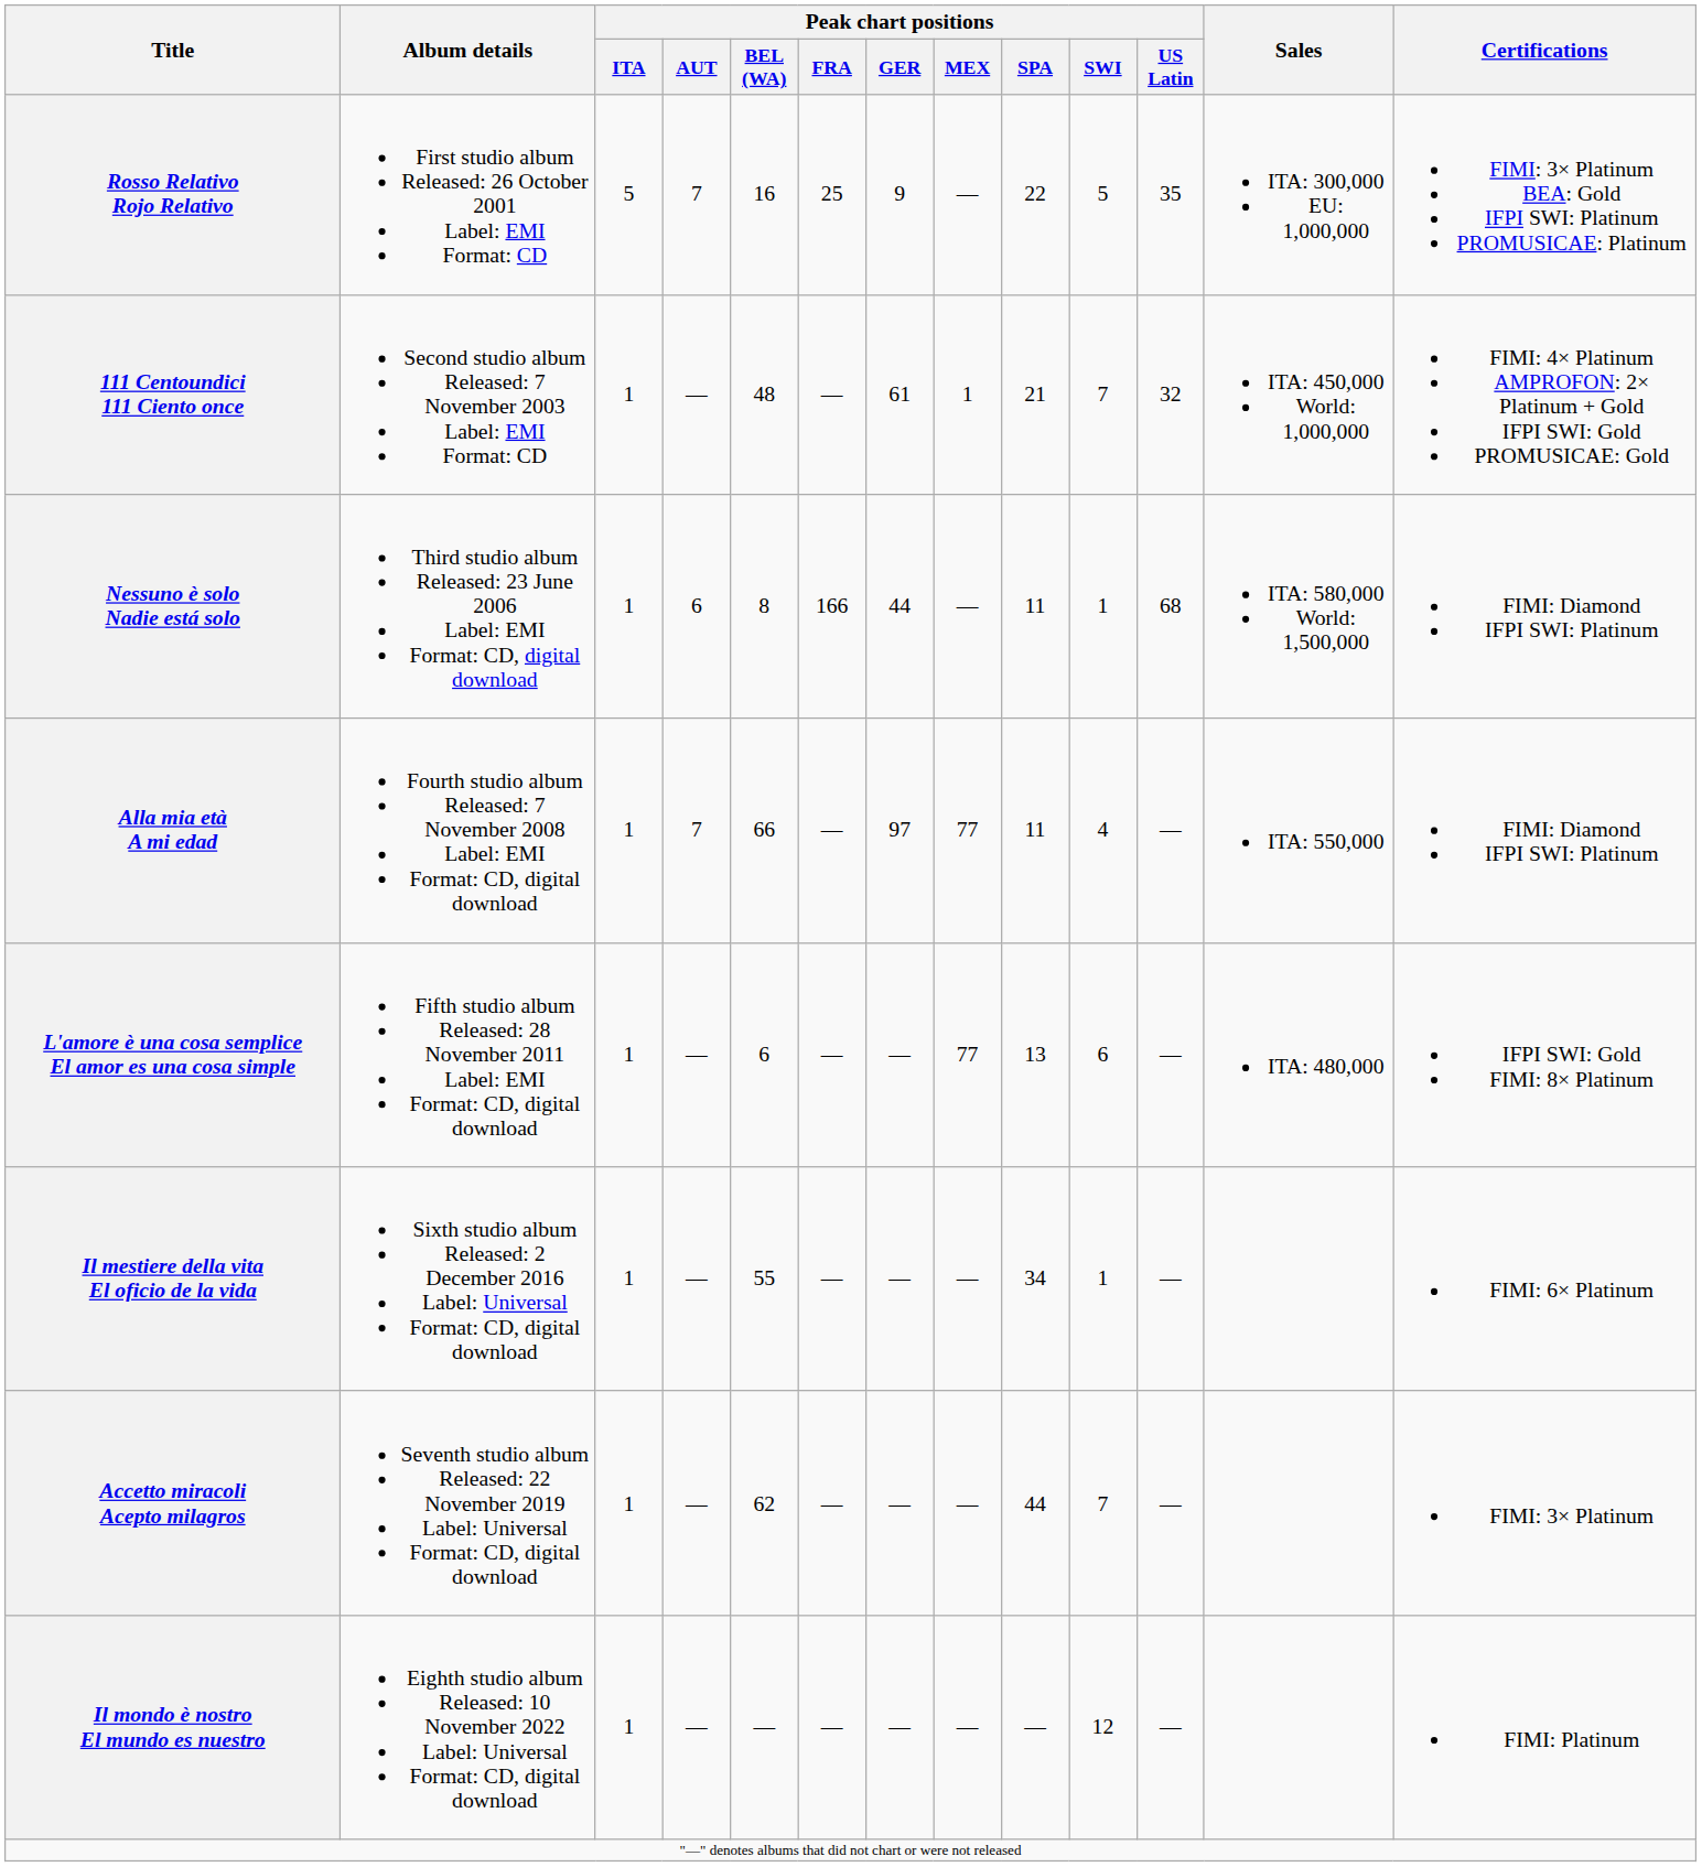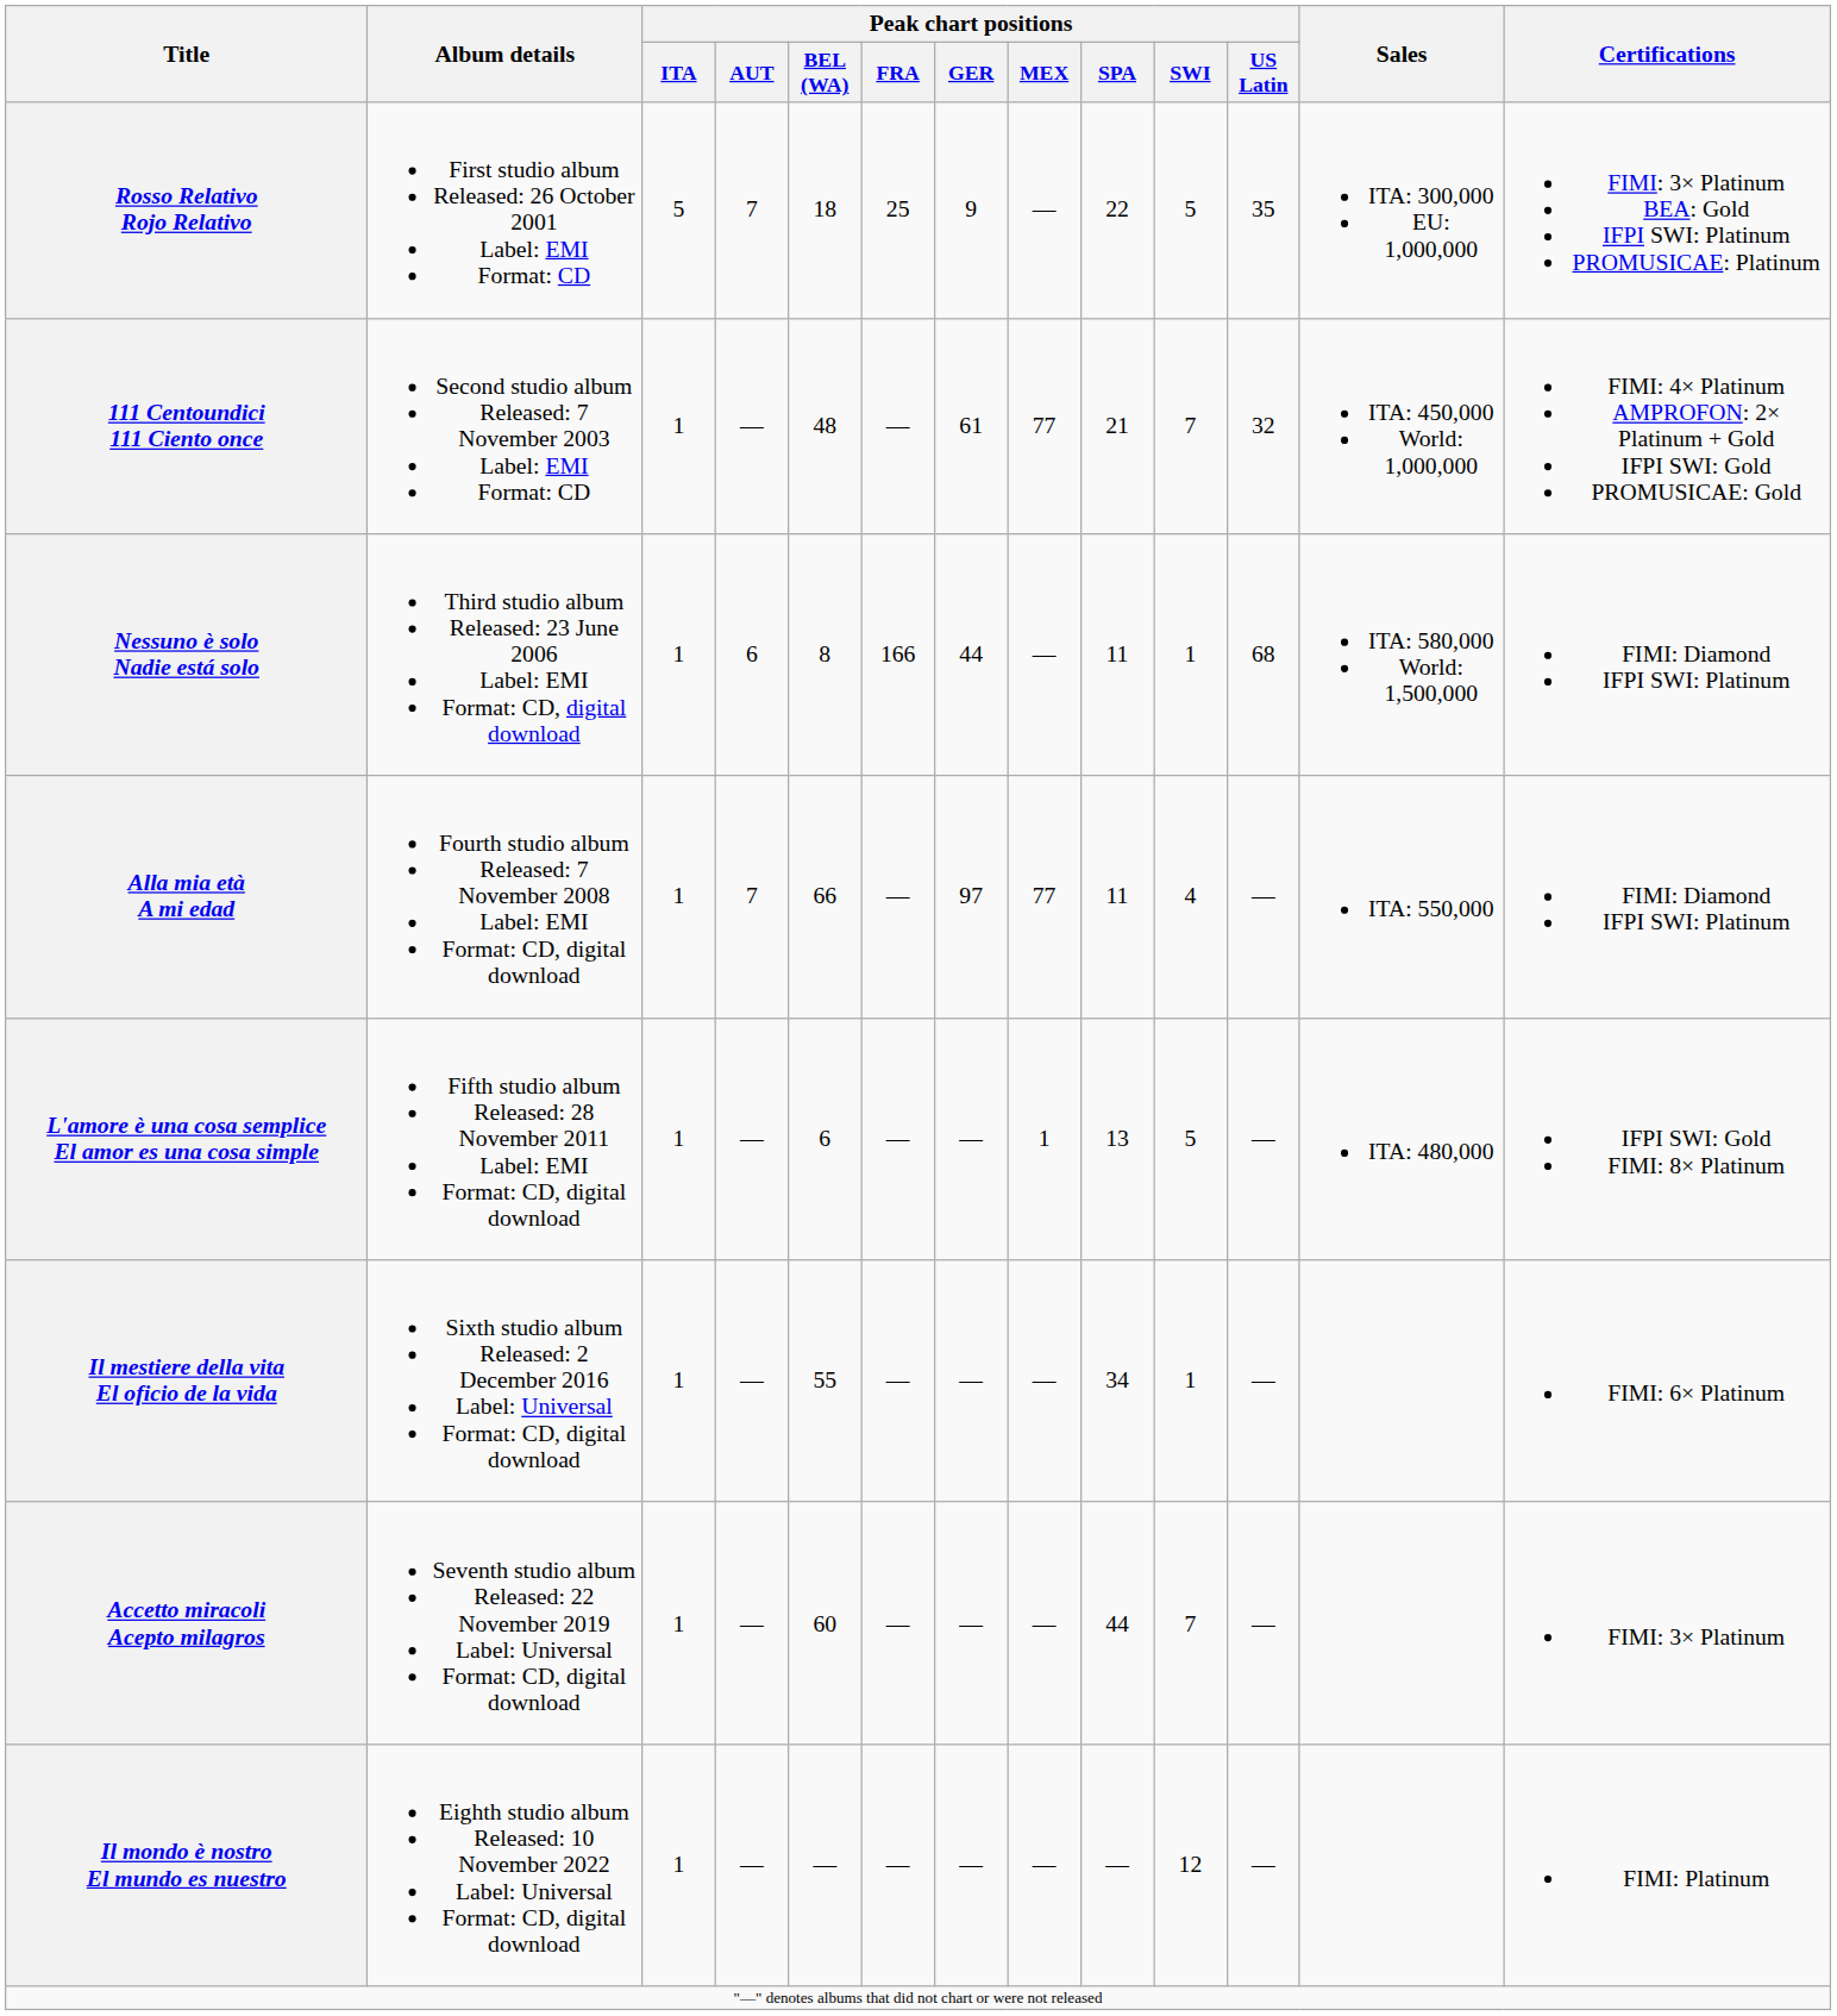Rosso Relativo Rojo Relativo | Peak chart positions / BEL (WA): 16 -> 18
111 Centoundici 111 Ciento once | Peak chart positions / MEX: 1 -> 77
L'amore è una cosa semplice El amor es una cosa simple | Peak chart positions / MEX: 77 -> 1
L'amore è una cosa semplice El amor es una cosa simple | Peak chart positions / SWI: 6 -> 5
Accetto miracoli Acepto milagros | Peak chart positions / BEL (WA): 62 -> 60
